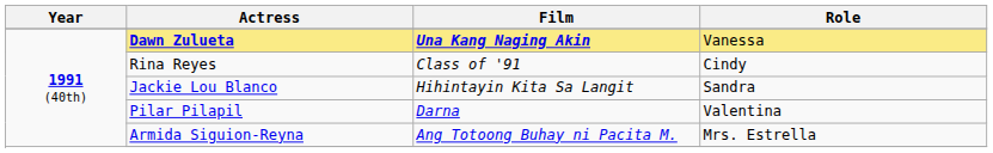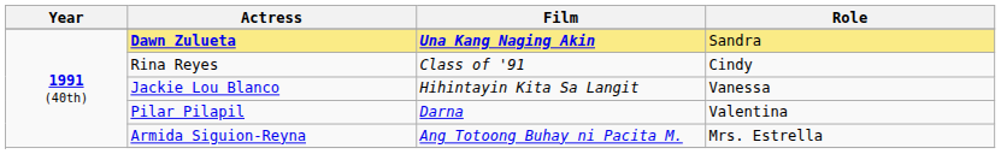Dawn Zulueta | Role: Vanessa -> Sandra
Jackie Lou Blanco | Role: Sandra -> Vanessa
